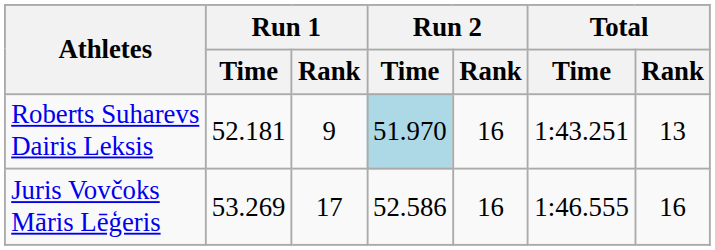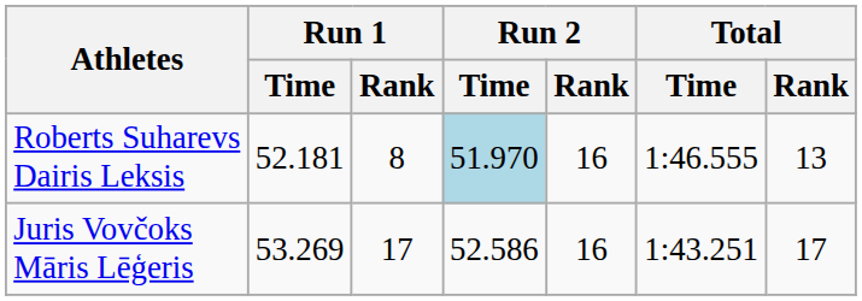Roberts Suharevs Dairis Leksis | Run 1 / Rank: 9 -> 8
Roberts Suharevs Dairis Leksis | Total / Time: 1:43.251 -> 1:46.555
Juris Vovčoks Māris Lēģeris | Total / Time: 1:46.555 -> 1:43.251
Juris Vovčoks Māris Lēģeris | Total / Rank: 16 -> 17
